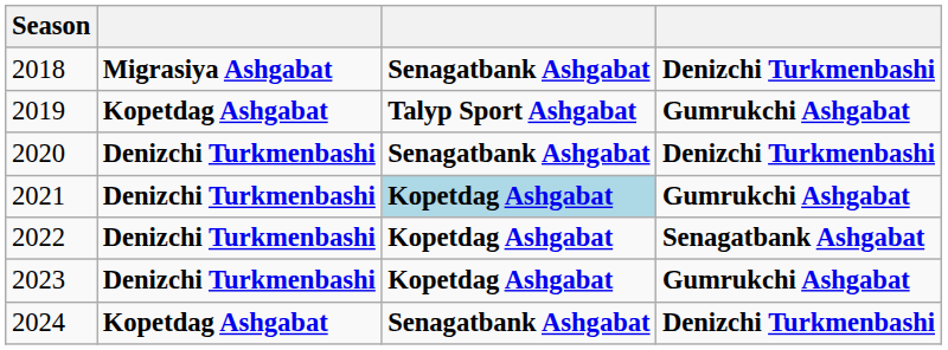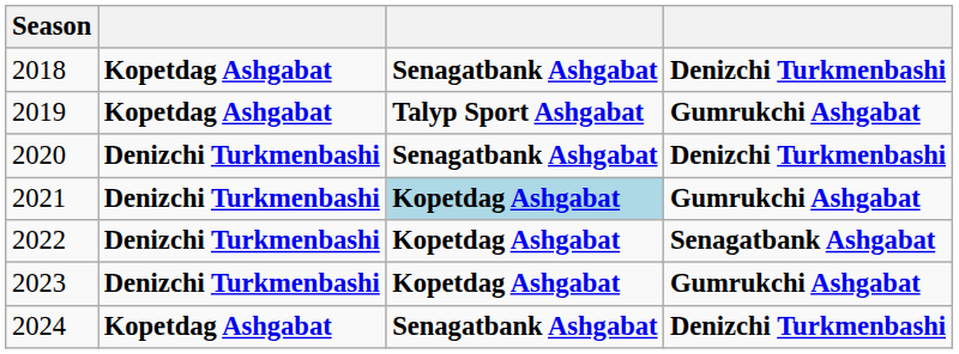2018 | column 2: Migrasiya Ashgabat -> Kopetdag Ashgabat
